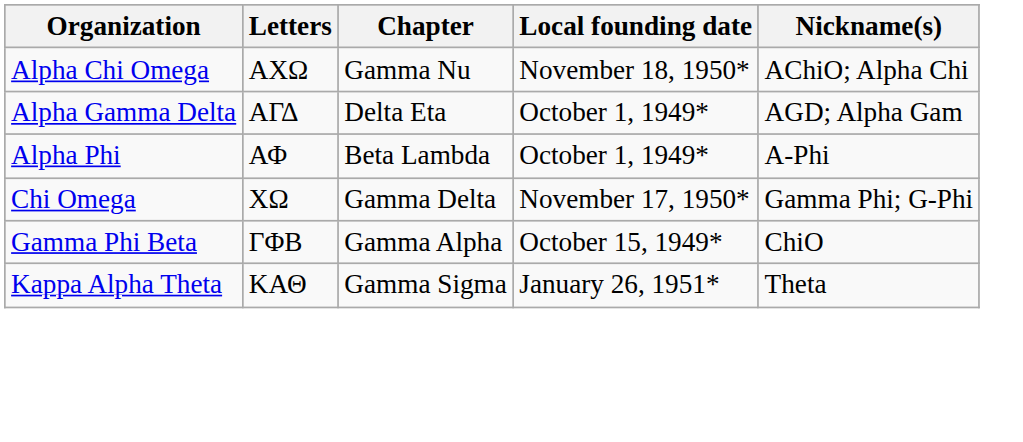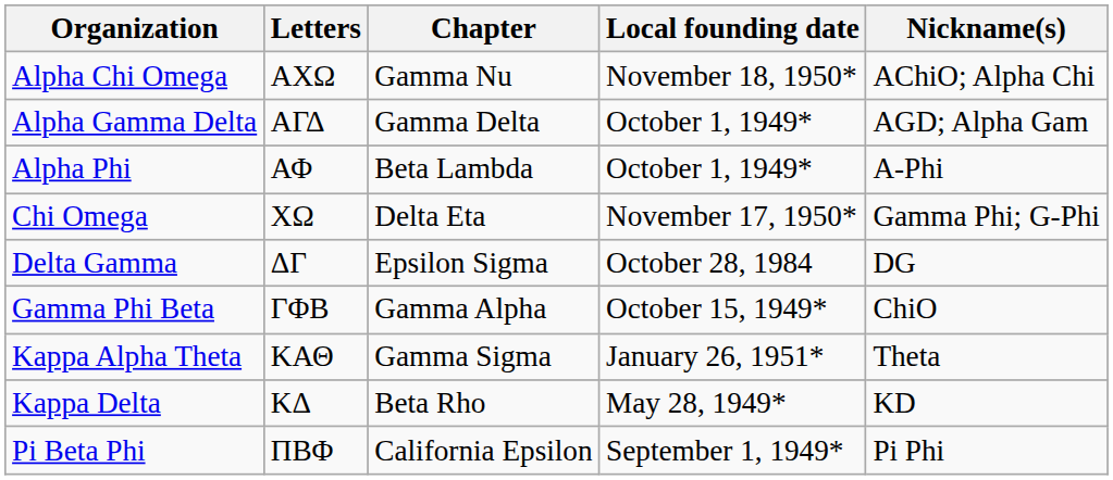Alpha Gamma Delta | Chapter: Delta Eta -> Gamma Delta
Chi Omega | Chapter: Gamma Delta -> Delta Eta
+ row: Delta Gamma | ΔΓ | Epsilon Sigma | October 28, 1984 | DG
+ row: Kappa Delta | ΚΔ | Beta Rho | May 28, 1949* | KD
+ row: Pi Beta Phi | ΠΒΦ | California Epsilon | September 1, 1949* | Pi Phi
